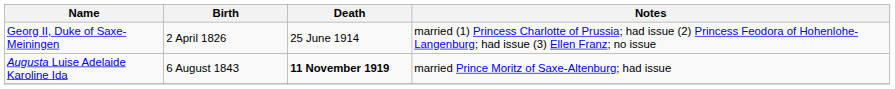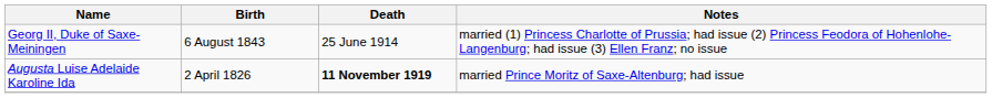Georg II, Duke of Saxe-Meiningen | Birth: 2 April 1826 -> 6 August 1843
Augusta Luise Adelaide Karoline Ida | Birth: 6 August 1843 -> 2 April 1826
